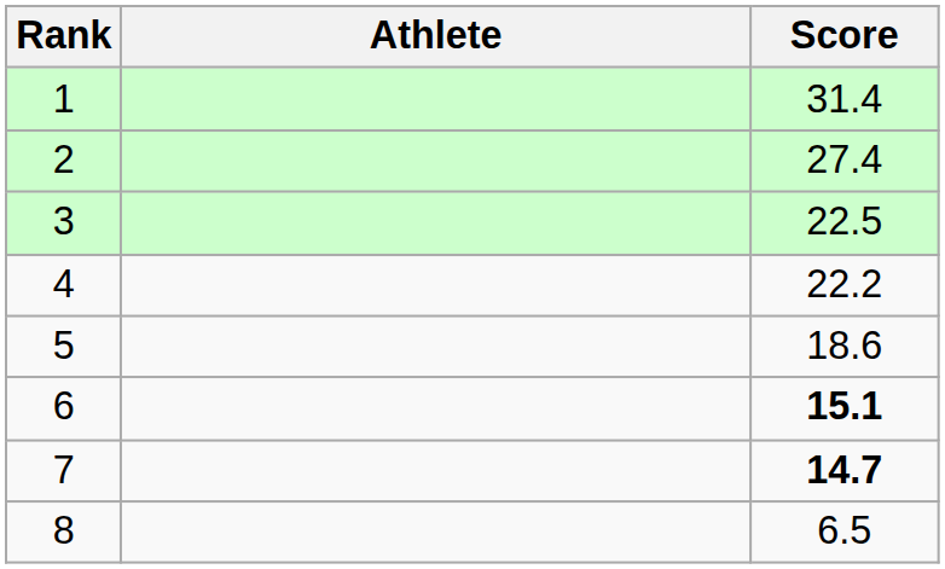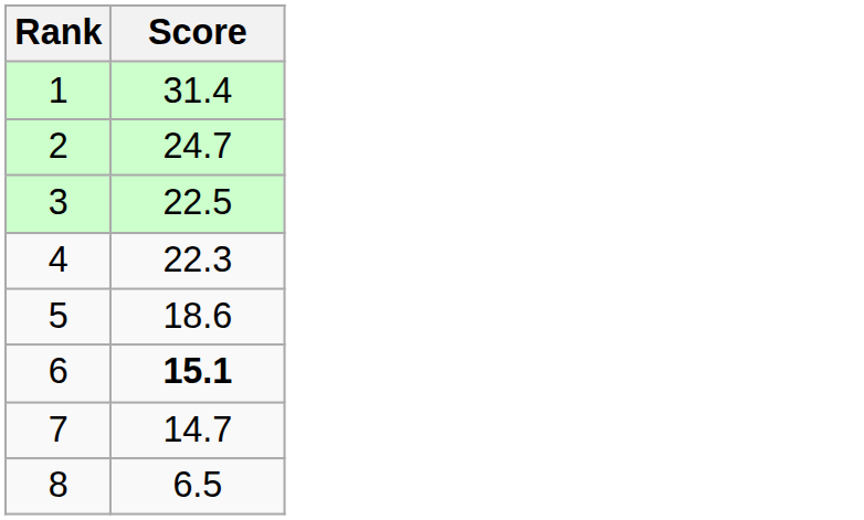- column: Athlete
2 | Score: 27.4 -> 24.7
4 | Score: 22.2 -> 22.3
7 | Score: bold -> normal
